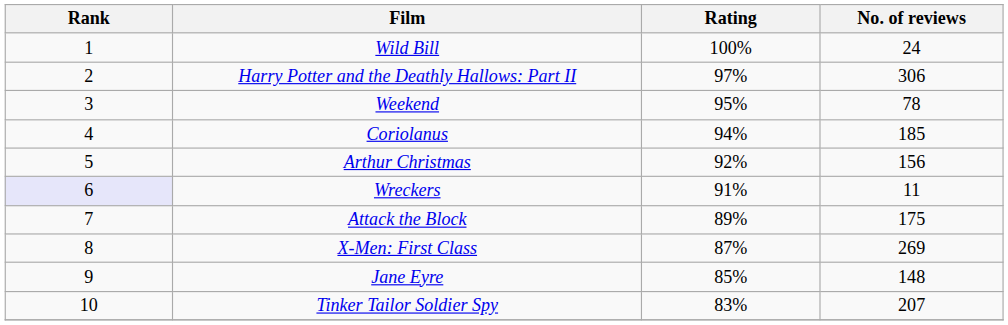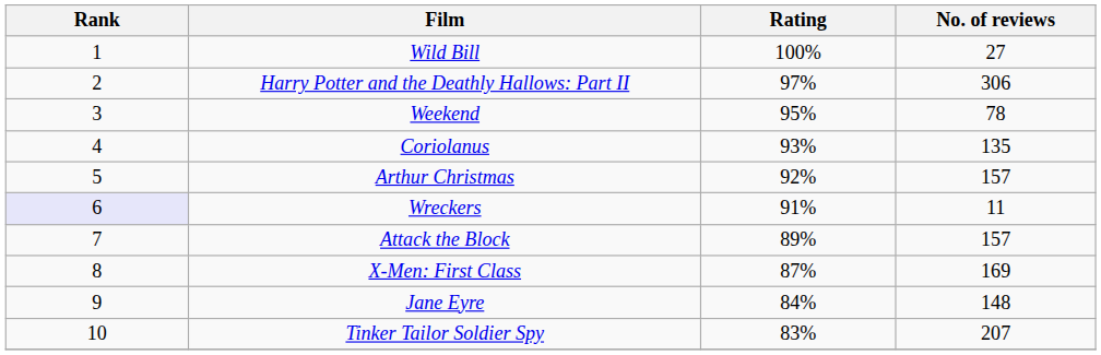Wild Bill | No. of reviews: 24 -> 27
Coriolanus | Rating: 94% -> 93%
Coriolanus | No. of reviews: 185 -> 135
Arthur Christmas | No. of reviews: 156 -> 157
Attack the Block | No. of reviews: 175 -> 157
X-Men: First Class | No. of reviews: 269 -> 169
Jane Eyre | Rating: 85% -> 84%
